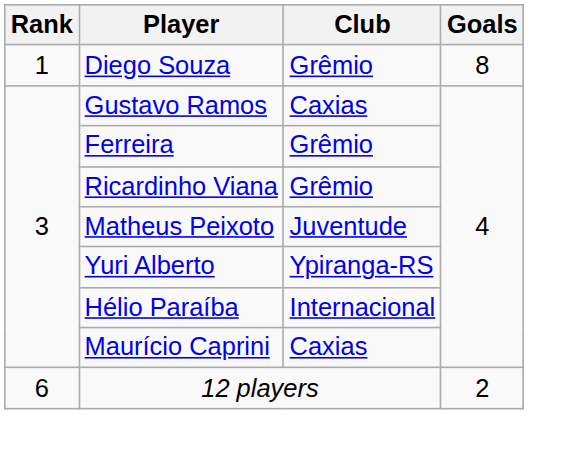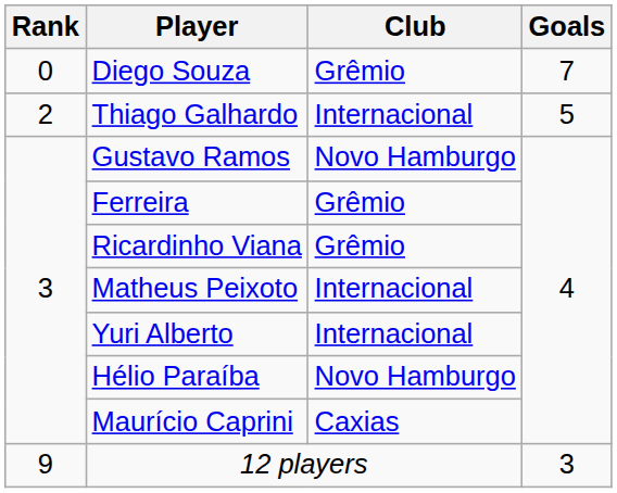Diego Souza | Rank: 1 -> 0
Diego Souza | Goals: 8 -> 7
+ row: 2 | Thiago Galhardo | Internacional | 5
Gustavo Ramos | Club: Caxias -> Novo Hamburgo
Matheus Peixoto | Club: Juventude -> Internacional
Yuri Alberto | Club: Ypiranga-RS -> Internacional
Hélio Paraíba | Club: Internacional -> Novo Hamburgo
12 players | Rank: 6 -> 9
12 players | Goals: 2 -> 3
